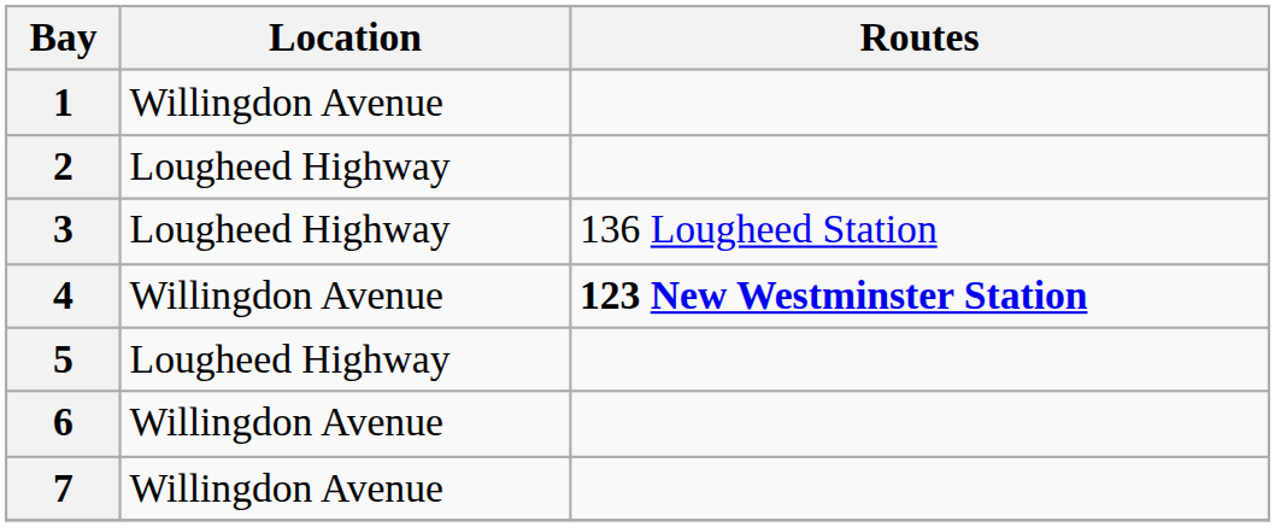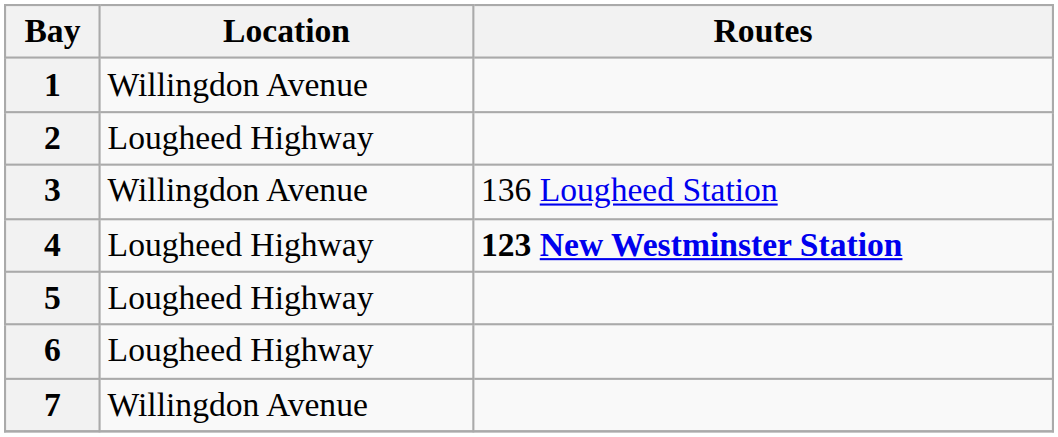3 | Location: Lougheed Highway -> Willingdon Avenue
4 | Location: Willingdon Avenue -> Lougheed Highway
6 | Location: Willingdon Avenue -> Lougheed Highway
